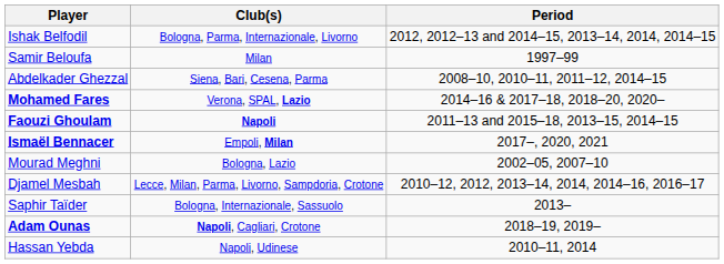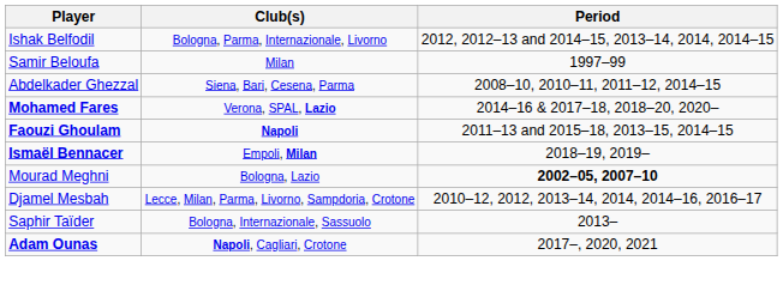Ismaël Bennacer | Period: 2017–, 2020, 2021 -> 2018–19, 2019–
Mourad Meghni | Period: normal -> bold
Adam Ounas | Period: 2018–19, 2019– -> 2017–, 2020, 2021
- row: Hassan Yebda | Napoli, Udinese | 2010–11, 2014
